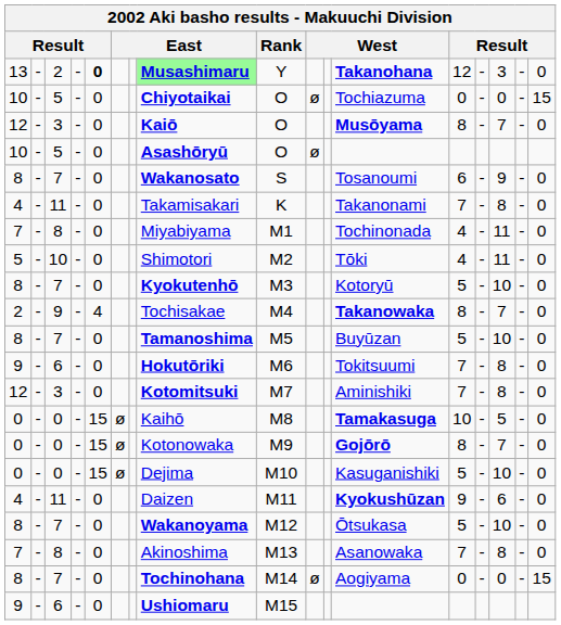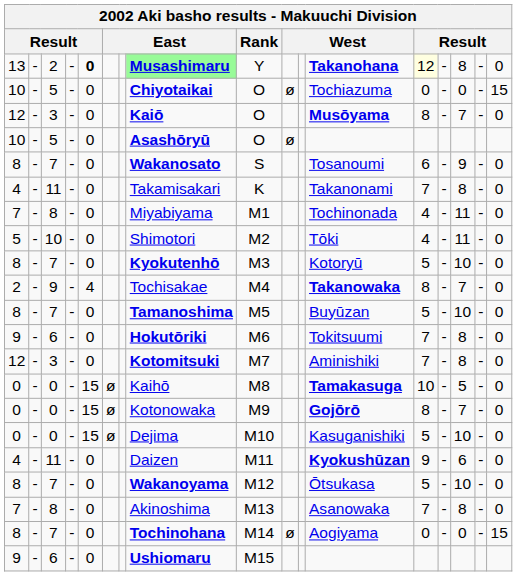13 | column 13: no background -> lightyellow background
13 | column 15: 3 -> 8
